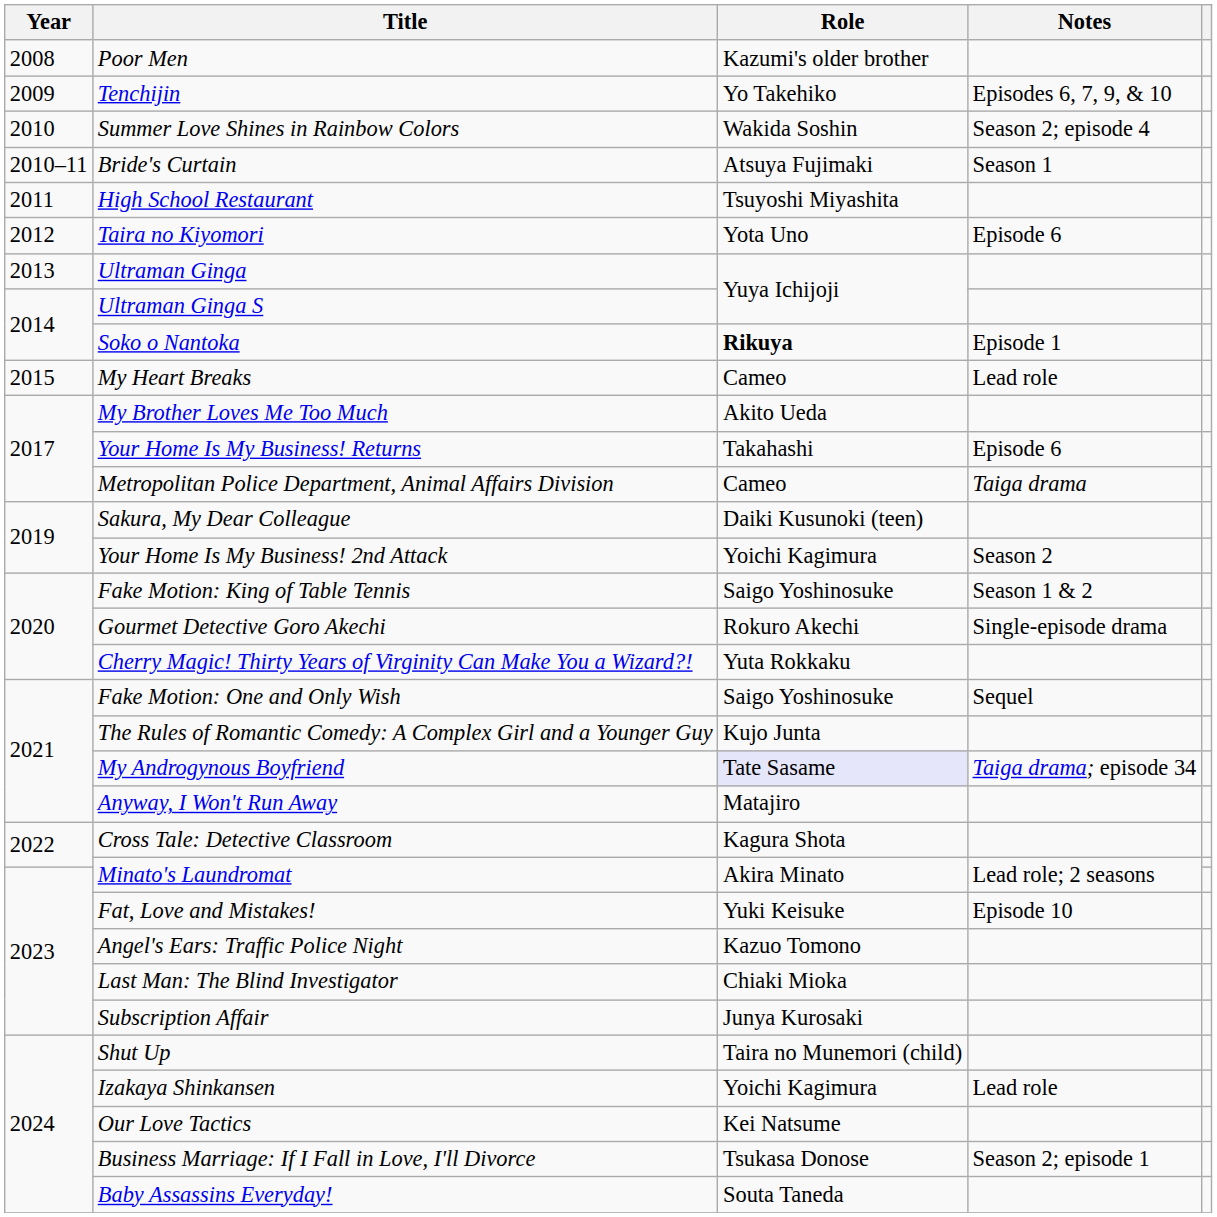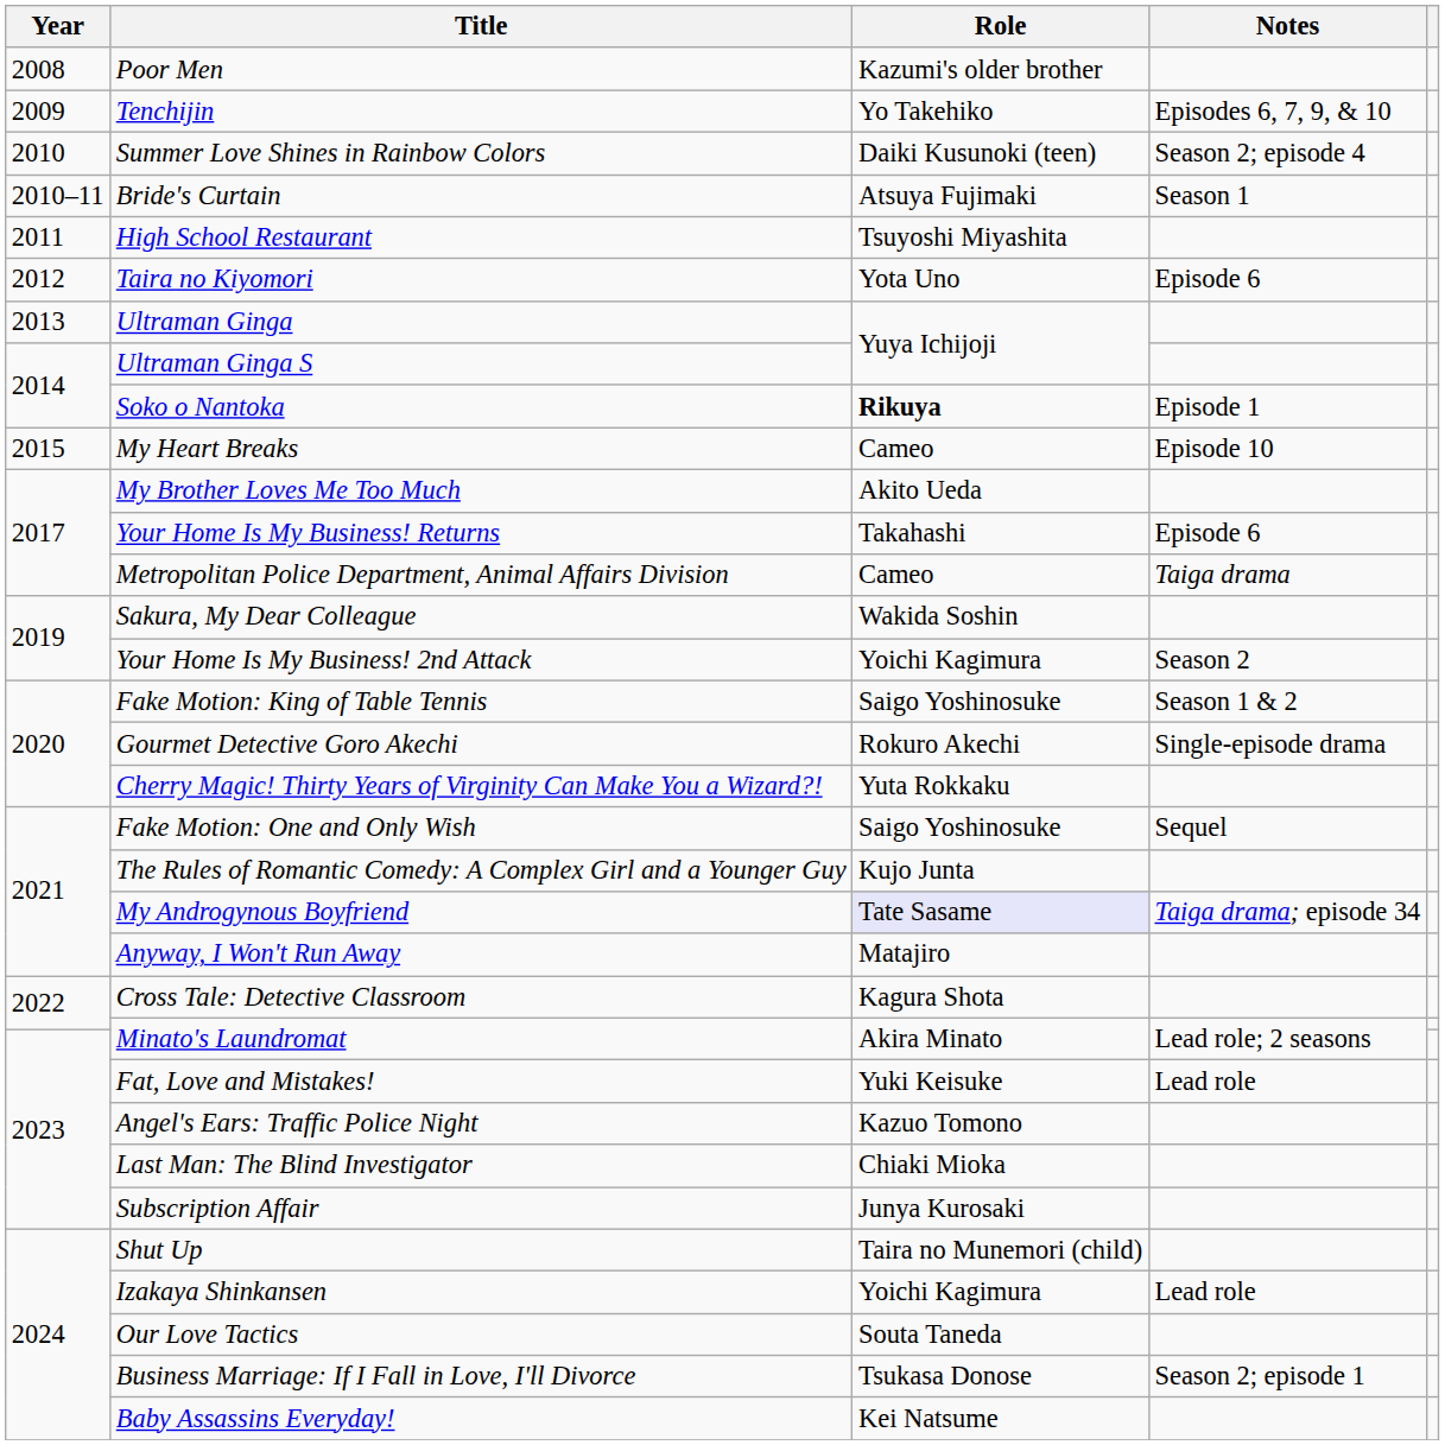Summer Love Shines in Rainbow Colors | Role: Wakida Soshin -> Daiki Kusunoki (teen)
My Heart Breaks | Notes: Lead role -> Episode 10
Sakura, My Dear Colleague | Role: Daiki Kusunoki (teen) -> Wakida Soshin
Fat, Love and Mistakes! | Notes: Episode 10 -> Lead role
Our Love Tactics | Role: Kei Natsume -> Souta Taneda
Baby Assassins Everyday! | Role: Souta Taneda -> Kei Natsume
